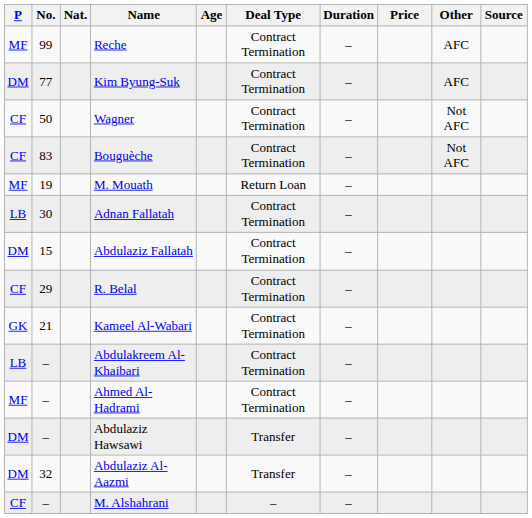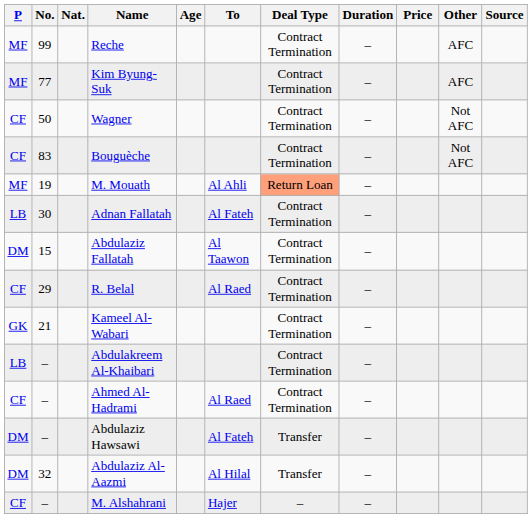+ column: To | Al Ahli | Al Fateh | Al Taawon | Al Raed | Al Raed | Al Fateh | Al Hilal | Hajer
Kim Byung-Suk | P: DM -> MF
M. Mouath | Deal Type: no background -> lightsalmon background
Ahmed Al-Hadrami | P: MF -> CF
